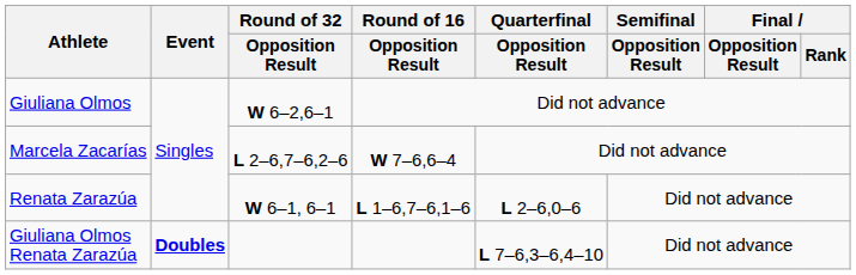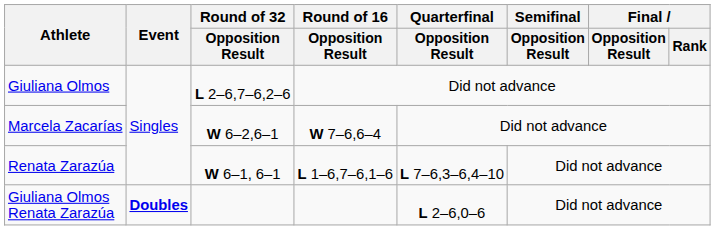Giuliana Olmos | Round of 32 / Opposition Result: W 6–2,6–1 -> L 2–6,7–6,2–6
Marcela Zacarías | Round of 32 / Opposition Result: L 2–6,7–6,2–6 -> W 6–2,6–1
Renata Zarazúa | Quarterfinal / Opposition Result: L 2–6,0–6 -> L 7–6,3–6,4–10
Giuliana Olmos Renata Zarazúa | Quarterfinal / Opposition Result: L 7–6,3–6,4–10 -> L 2–6,0–6
